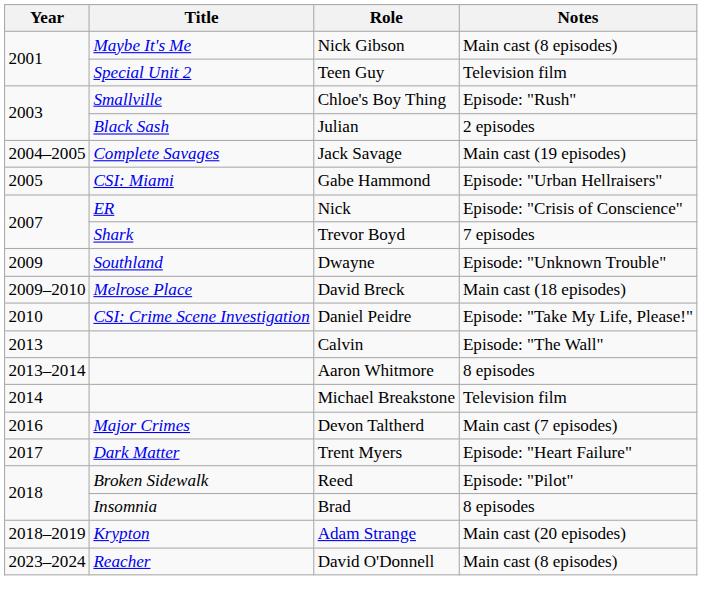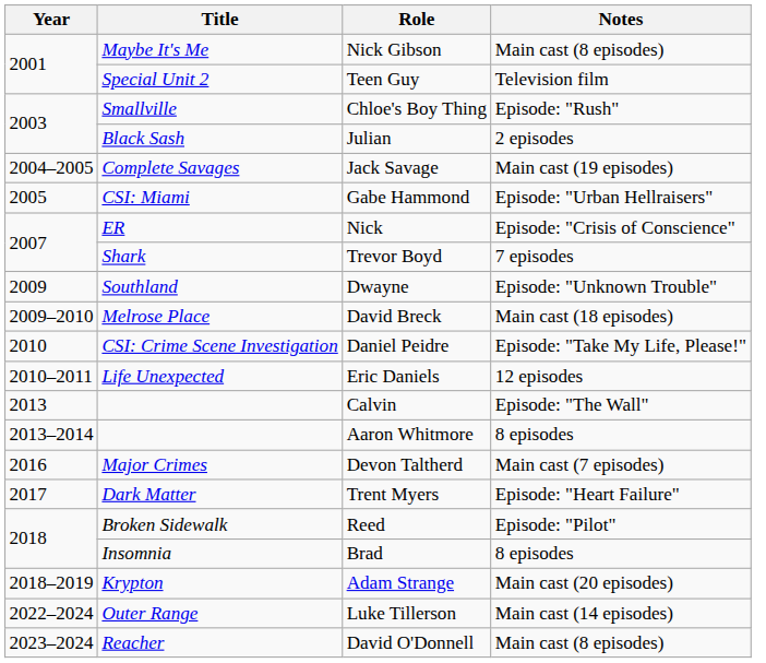+ row: 2010–2011 | Life Unexpected | Eric Daniels | 12 episodes
- row: 2014 | Michael Breakstone | Television film
+ row: 2022–2024 | Outer Range | Luke Tillerson | Main cast (14 episodes)
